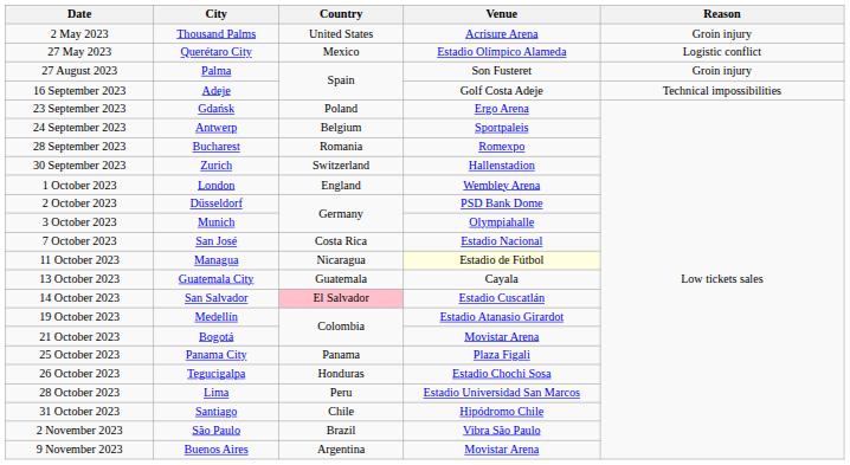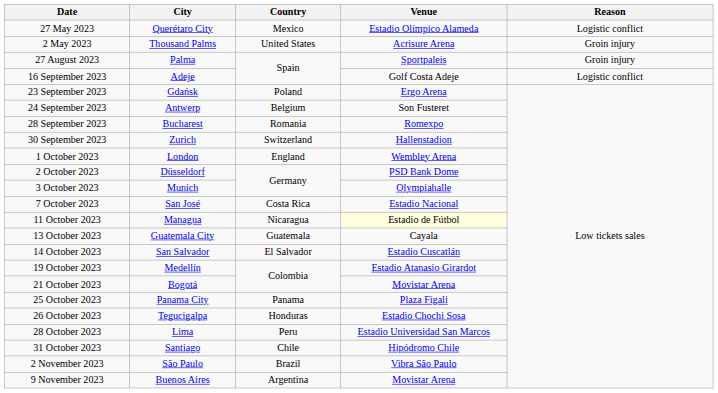rows swapped: 2 May 2023 <-> 27 May 2023
27 August 2023 | Venue: Son Fusteret -> Sportpaleis
16 September 2023 | Reason: Technical impossibilities -> Logistic conflict
24 September 2023 | Venue: Sportpaleis -> Son Fusteret
14 October 2023 | Country: pink background -> no background
